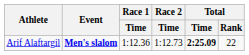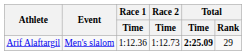Arif Alaftargil | Event: bold -> normal
Arif Alaftargil | Total / Rank: 22 -> 29
